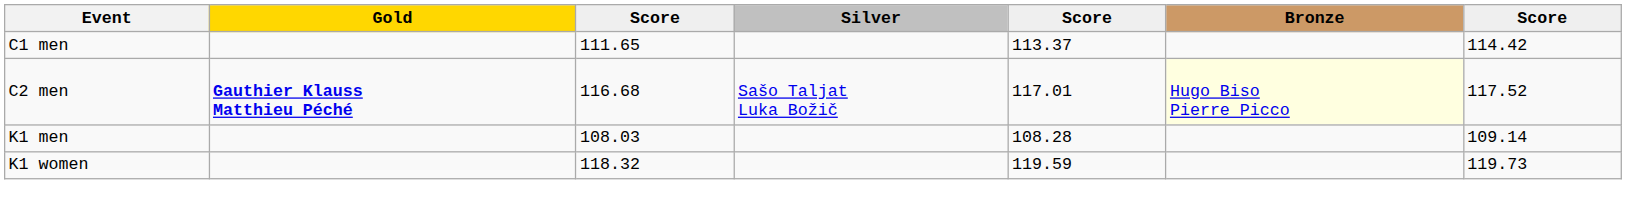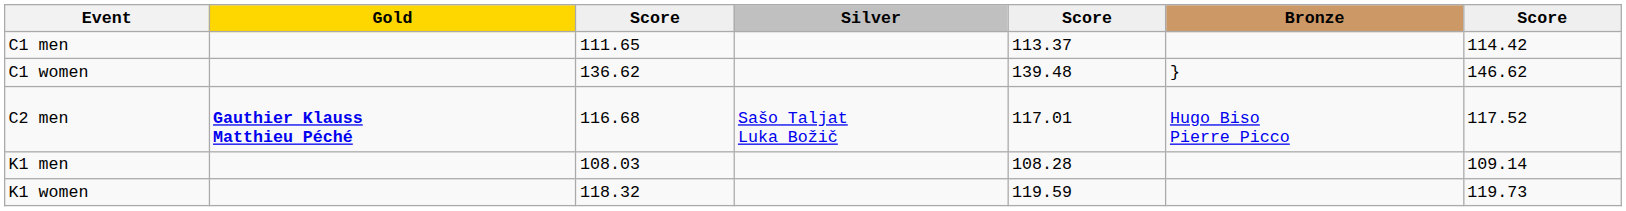+ row: C1 women | 136.62 | 139.48 | } | 146.62
C2 men | Bronze: lightyellow background -> no background
